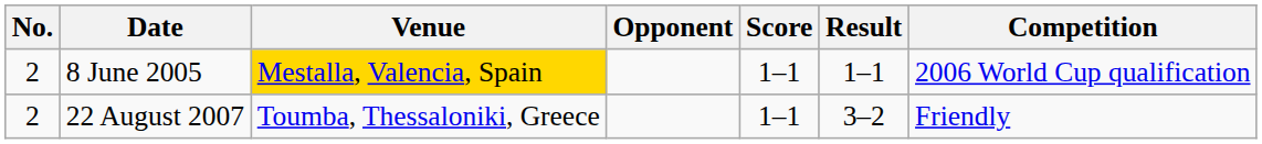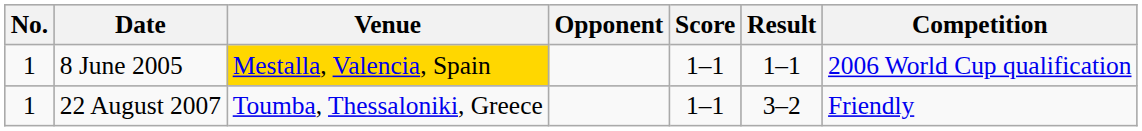8 June 2005 | No.: 2 -> 1
22 August 2007 | No.: 2 -> 1
